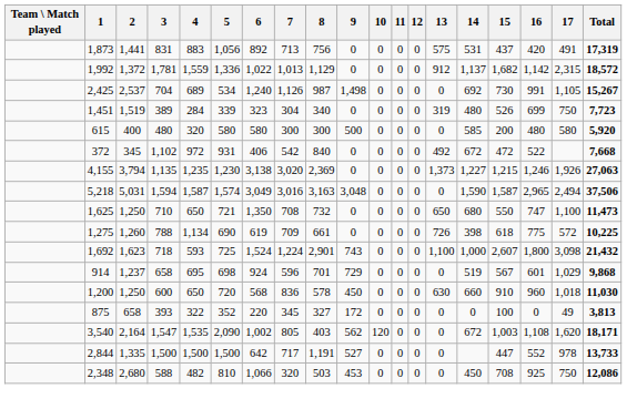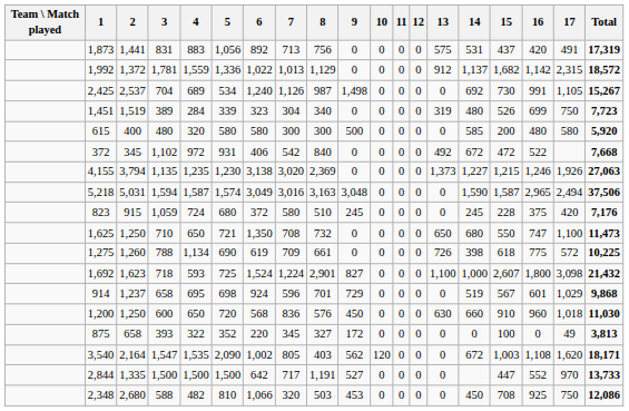+ row: 823 | 915 | 1,059 | 724 | 680 | 372 | 580 | 510 | 245 | 0 | 0 | 0 | 0 | 245 | 228 | 375 | 420 | 7,176
1,692 | 9: 743 -> 827
1,200 | 8: 578 -> 576
2,844 | 17: 978 -> 970
